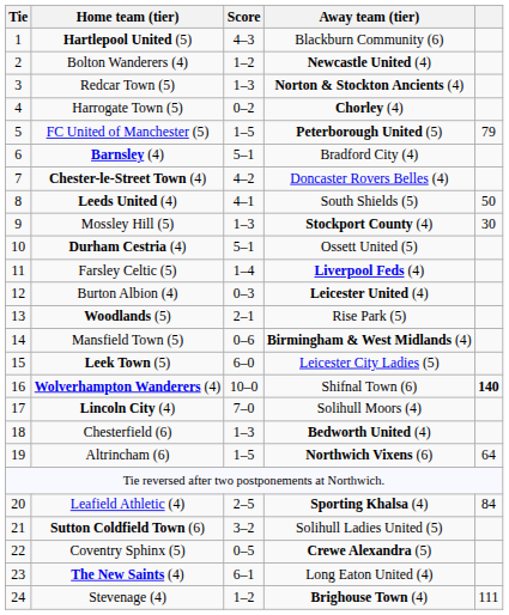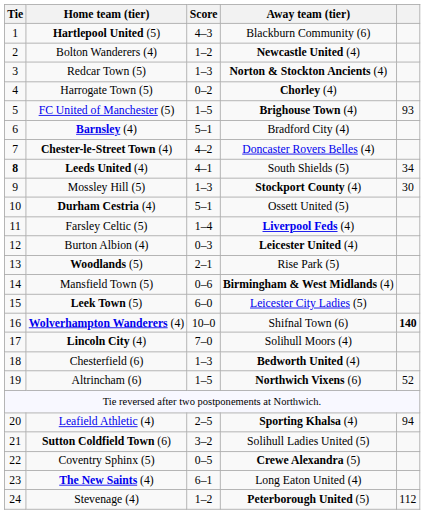FC United of Manchester (5) | Away team (tier): Peterborough United (5) -> Brighouse Town (4)
FC United of Manchester (5) | column 5: 79 -> 93
Leeds United (4) | Tie: normal -> bold
Leeds United (4) | column 5: 50 -> 34
Altrincham (6) | column 5: 64 -> 52
Leafield Athletic (4) | column 5: 84 -> 94
Stevenage (4) | Away team (tier): Brighouse Town (4) -> Peterborough United (5)
Stevenage (4) | column 5: 111 -> 112
